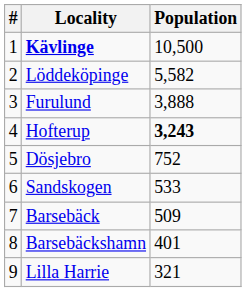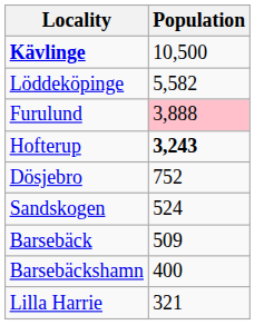- column: # | 1 | 2 | 3 | 4 | 5 | 6 | 7 | 8 | 9
Furulund | Population: no background -> pink background
Sandskogen | Population: 533 -> 524
Barsebäckshamn | Population: 401 -> 400
